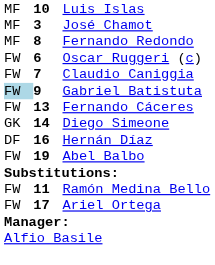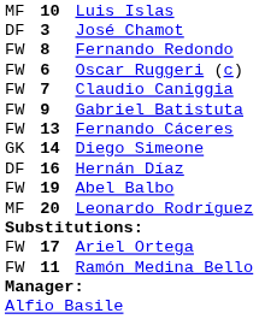José Chamot | column 1: MF -> DF
Fernando Redondo | column 1: MF -> FW
Gabriel Batistuta | column 1: lightblue background -> no background
+ row: MF | 20 | Leonardo Rodríguez
rows swapped: Ariel Ortega <-> Ramón Medina Bello
